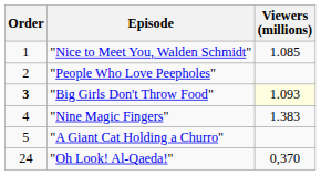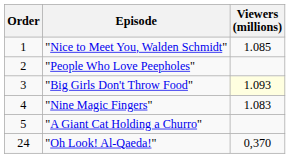"Big Girls Don't Throw Food" | Order: bold -> normal
"Nine Magic Fingers" | Viewers (millions): 1.383 -> 1.083
